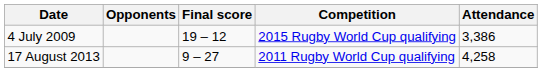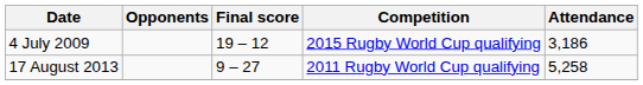4 July 2009 | Attendance: 3,386 -> 3,186
17 August 2013 | Attendance: 4,258 -> 5,258
